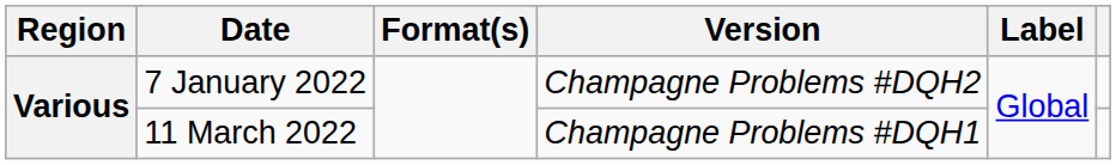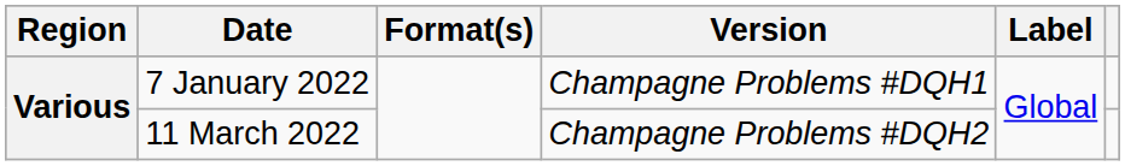7 January 2022 | Version: Champagne Problems #DQH2 -> Champagne Problems #DQH1
11 March 2022 | Version: Champagne Problems #DQH1 -> Champagne Problems #DQH2
